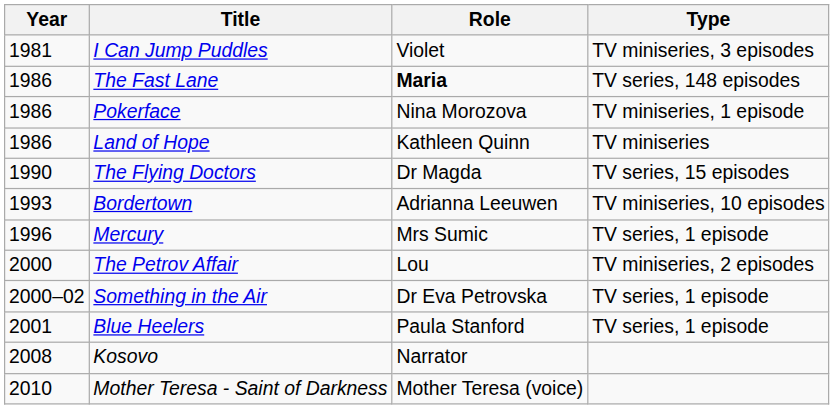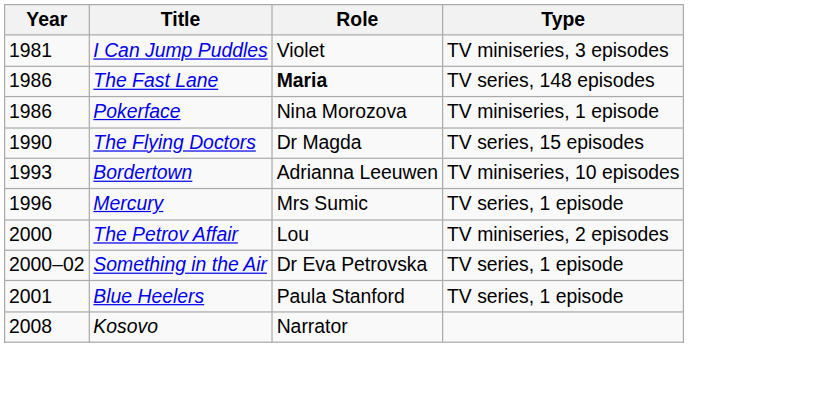- row: 1986 | Land of Hope | Kathleen Quinn | TV miniseries
- row: 2010 | Mother Teresa - Saint of Darkness | Mother Teresa (voice)
